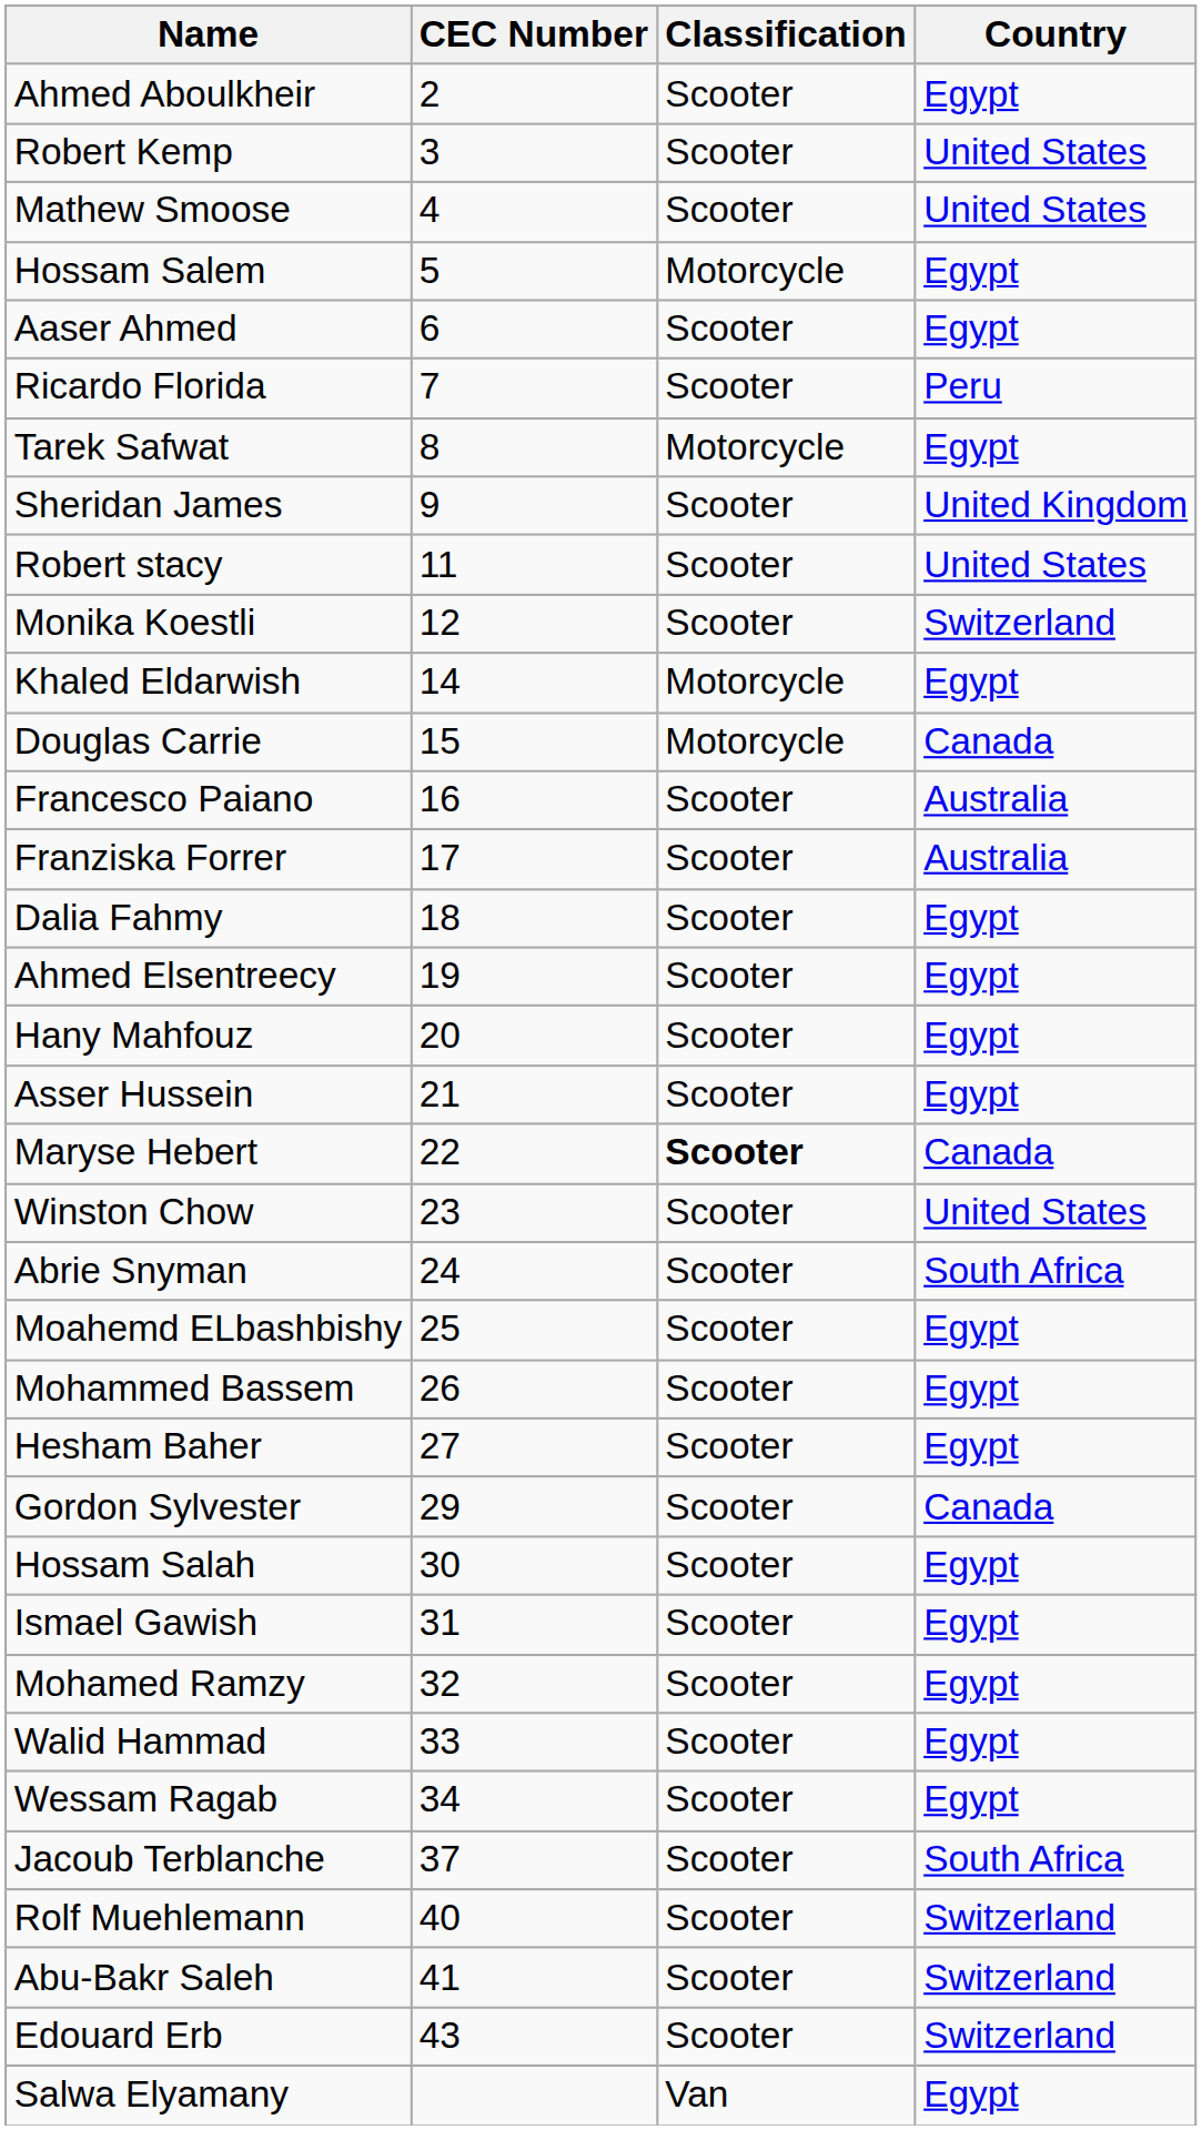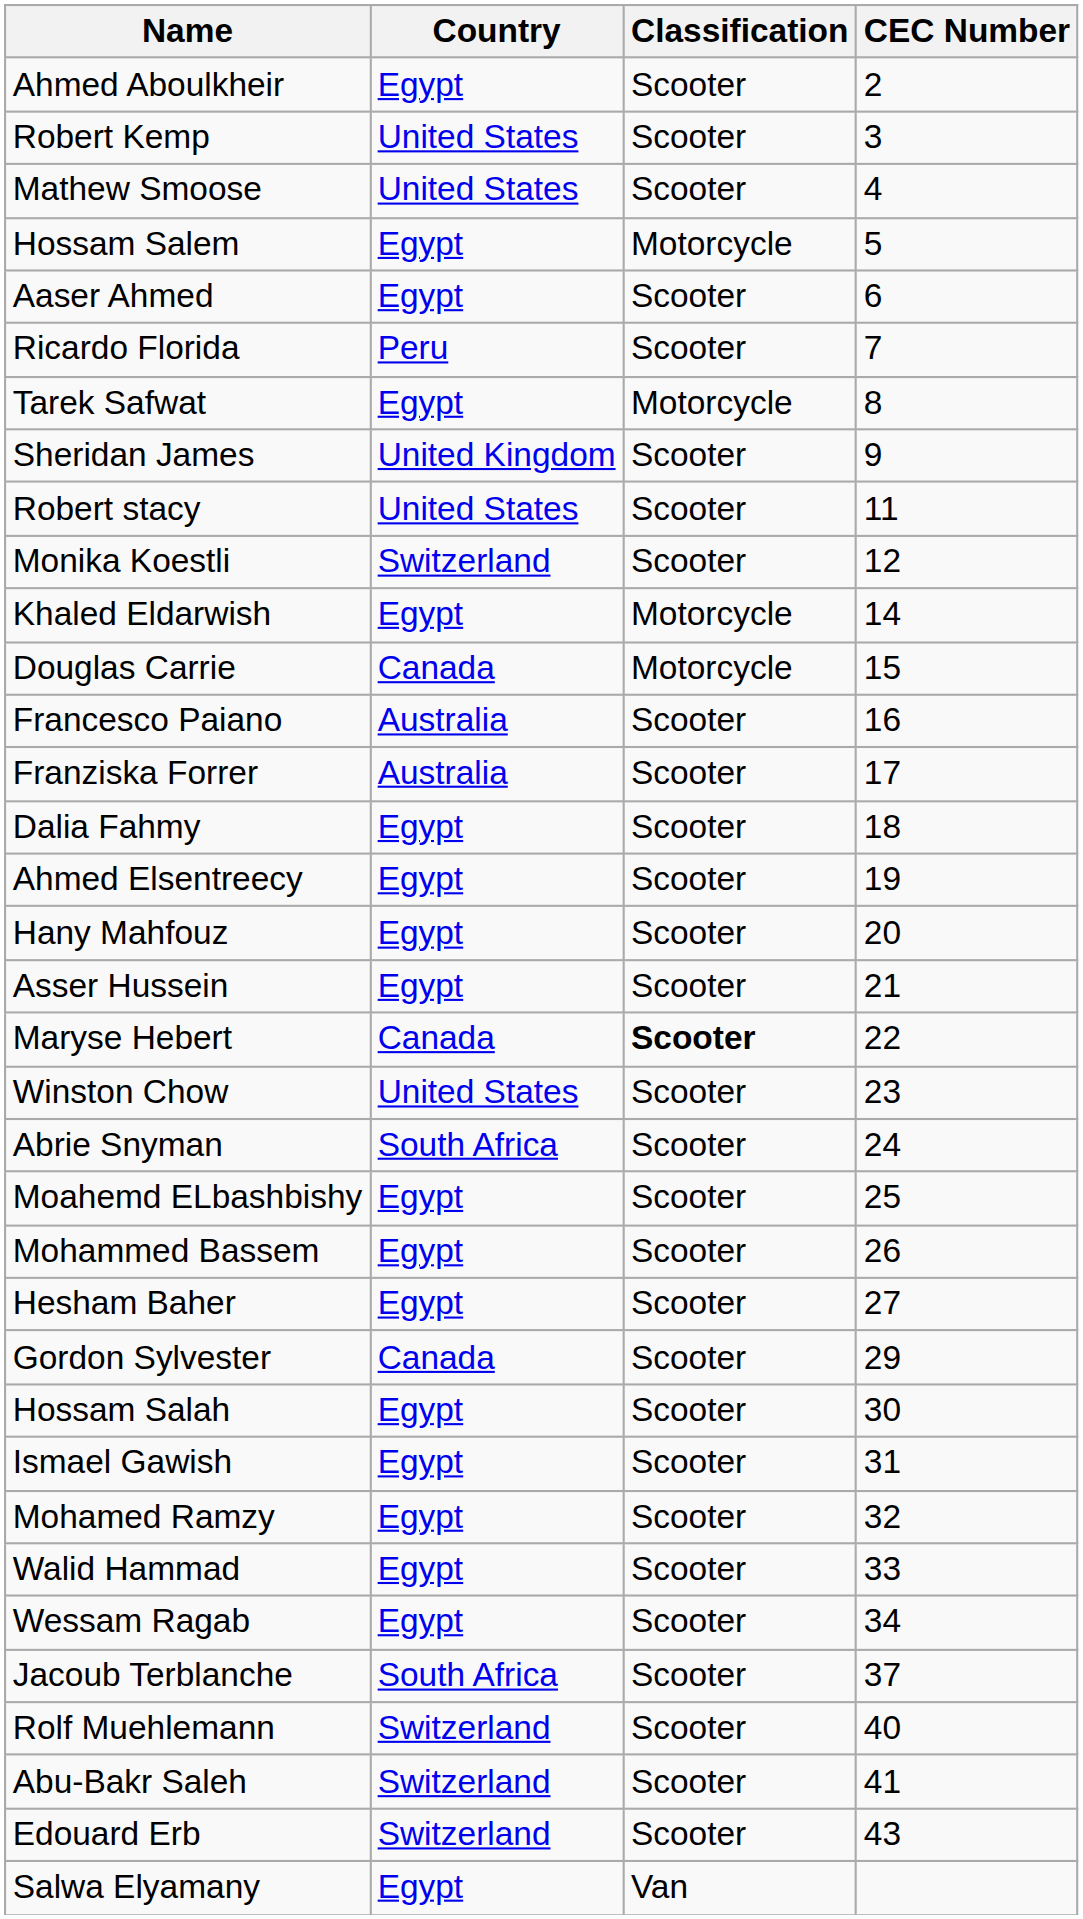columns swapped: Country <-> CEC Number
